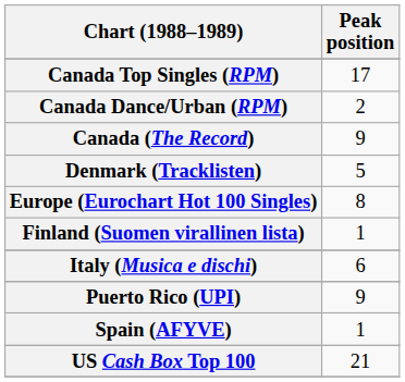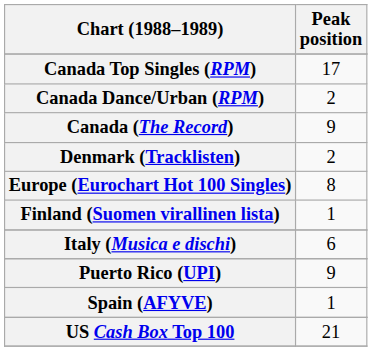Denmark (Tracklisten) | Peak position: 5 -> 2
